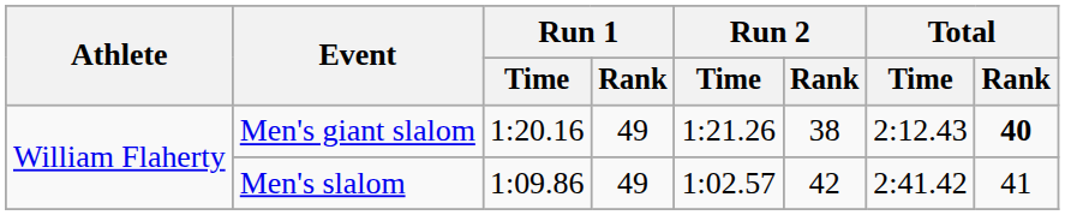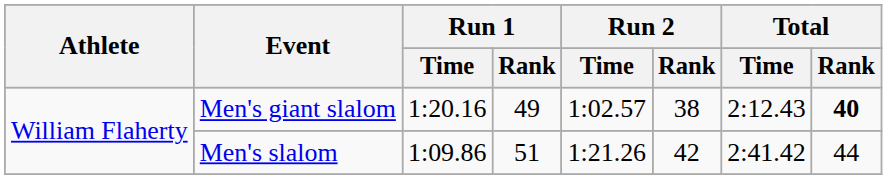Men's giant slalom | Run 2 / Time: 1:21.26 -> 1:02.57
Men's slalom | Run 1 / Rank: 49 -> 51
Men's slalom | Run 2 / Time: 1:02.57 -> 1:21.26
Men's slalom | Total / Rank: 41 -> 44
